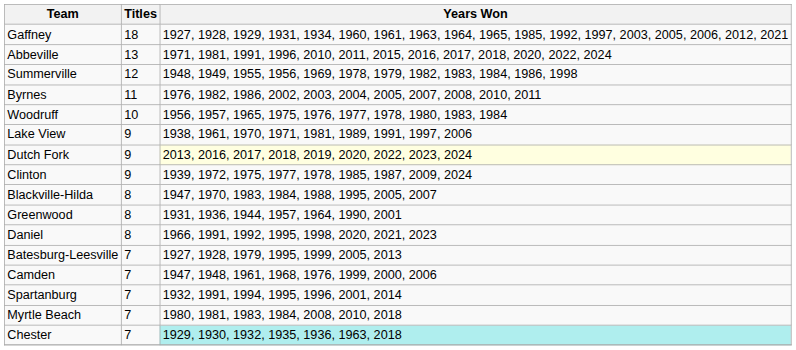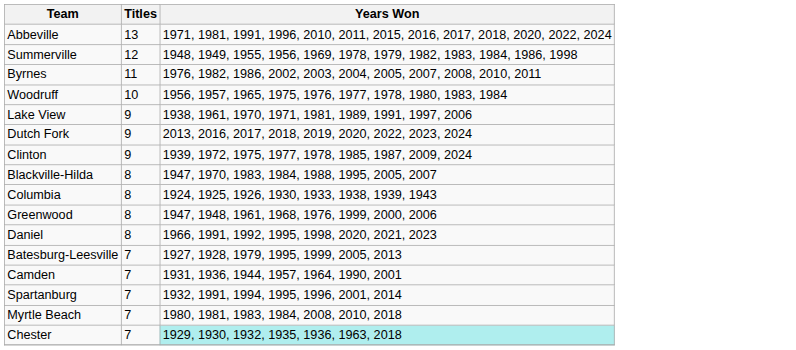- row: Gaffney | 18 | 1927, 1928, 1929, 1931, 1934, 1960, 1961, 1963, 1964, 1965, 1985, 1992, 1997, 2003, 2005, 2006, 2012, 2021
Dutch Fork | Years Won: lightyellow background -> no background
+ row: Columbia | 8 | 1924, 1925, 1926, 1930, 1933, 1938, 1939, 1943
Greenwood | Years Won: 1931, 1936, 1944, 1957, 1964, 1990, 2001 -> 1947, 1948, 1961, 1968, 1976, 1999, 2000, 2006
Camden | Years Won: 1947, 1948, 1961, 1968, 1976, 1999, 2000, 2006 -> 1931, 1936, 1944, 1957, 1964, 1990, 2001
